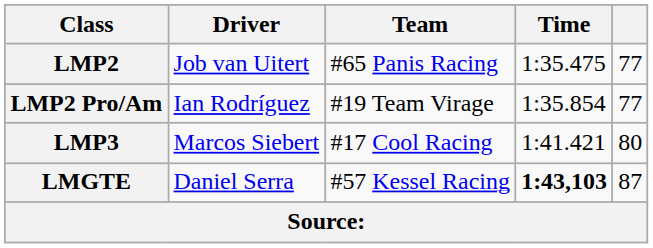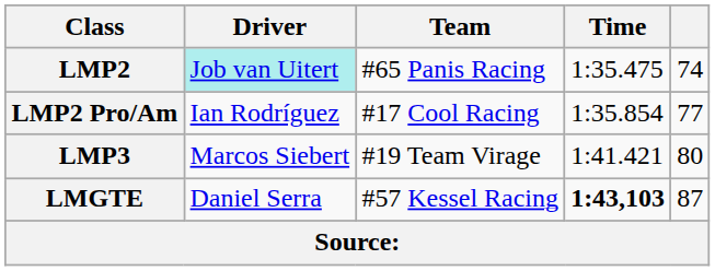LMP2 | Driver: no background -> paleturquoise background
LMP2 | column 5: 77 -> 74
LMP2 Pro/Am | Team: #19 Team Virage -> #17 Cool Racing
LMP3 | Team: #17 Cool Racing -> #19 Team Virage
